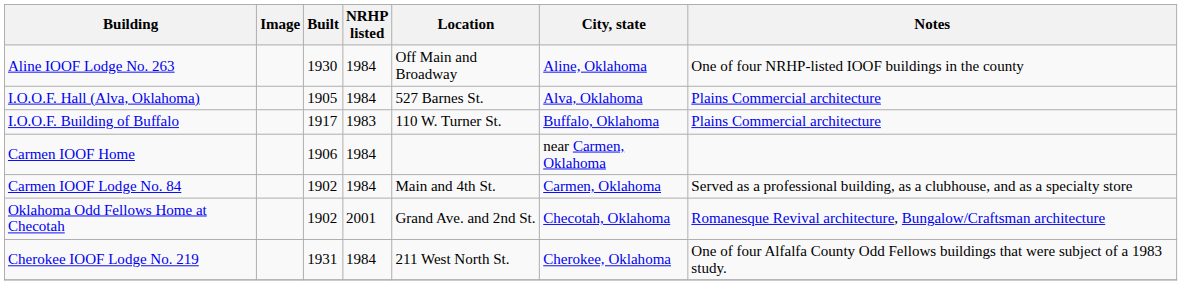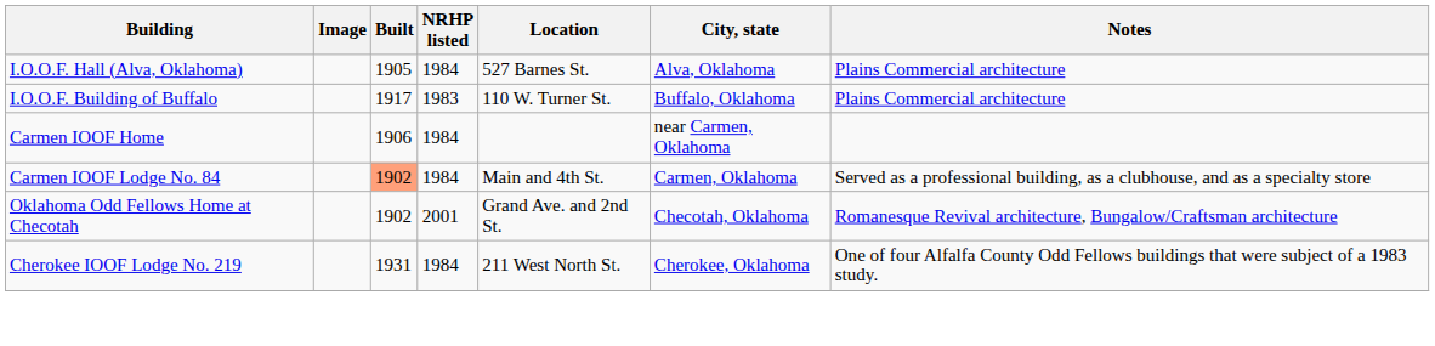- row: Aline IOOF Lodge No. 263 | 1930 | 1984 | Off Main and Broadway | Aline, Oklahoma | One of four NRHP-listed IOOF buildings in the county
Carmen IOOF Lodge No. 84 | Built: no background -> lightsalmon background
